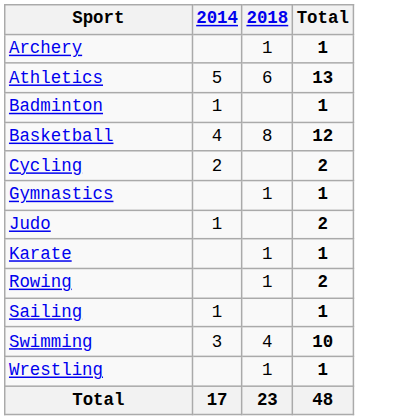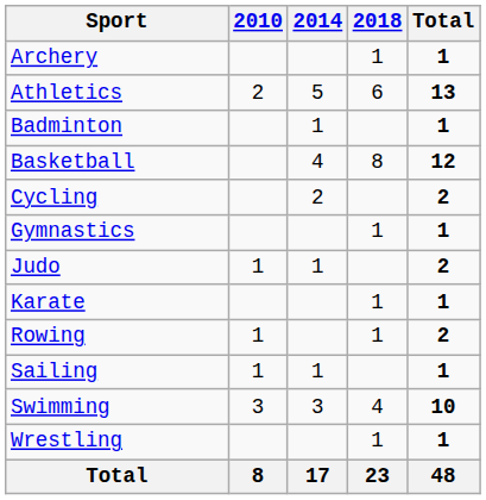+ column: 2010 | 2 | 1 | 1 | 1 | 3 | 8
